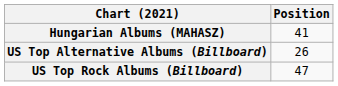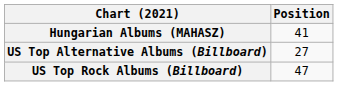US Top Alternative Albums (Billboard) | Position: 26 -> 27
